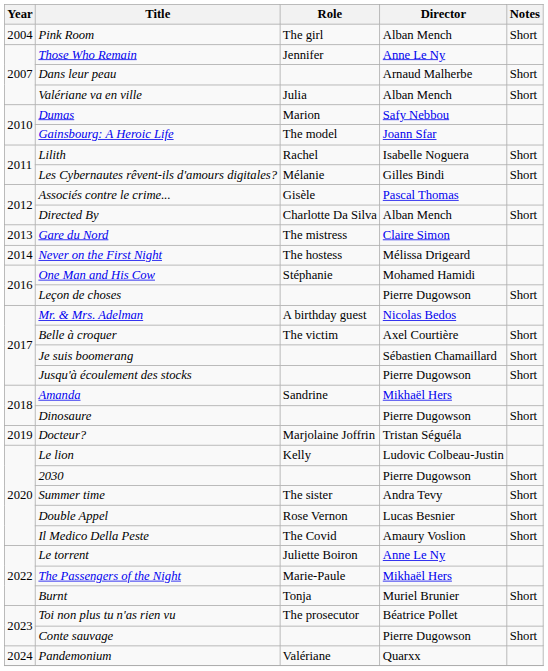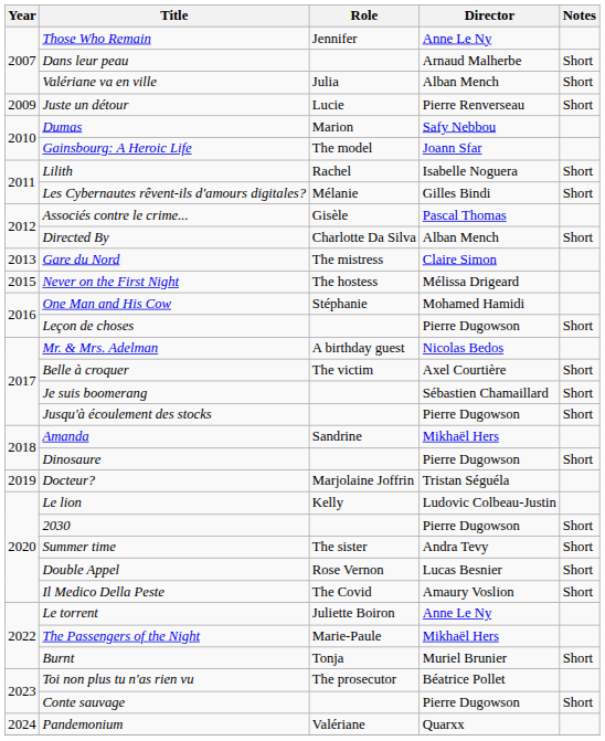- row: 2004 | Pink Room | The girl | Alban Mench | Short
+ row: 2009 | Juste un détour | Lucie | Pierre Renverseau | Short
Never on the First Night | Year: 2014 -> 2015
